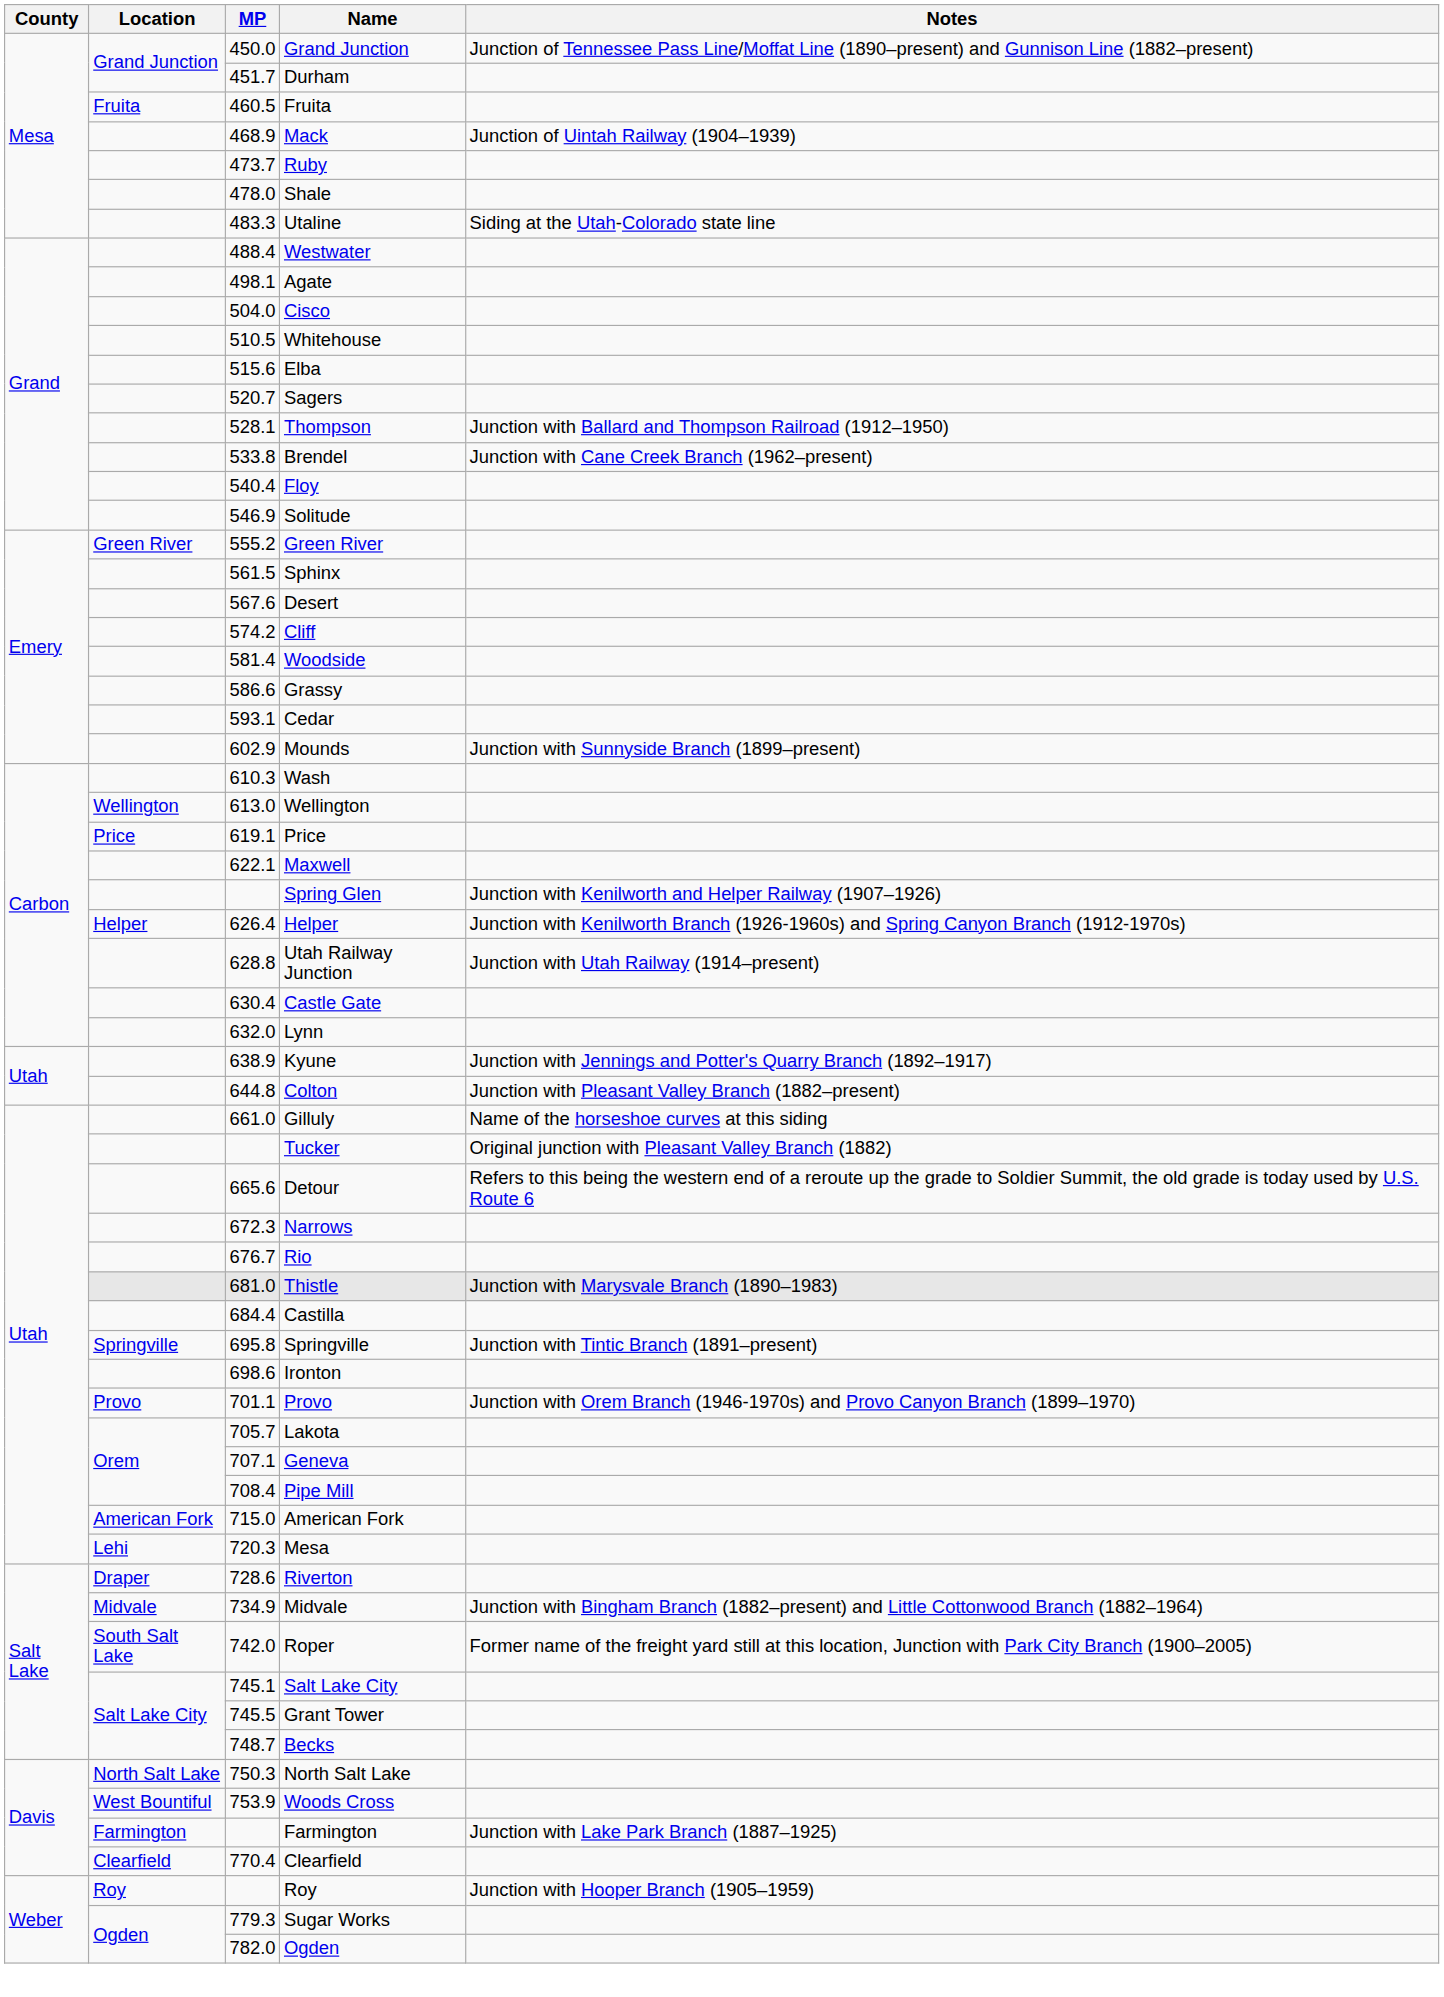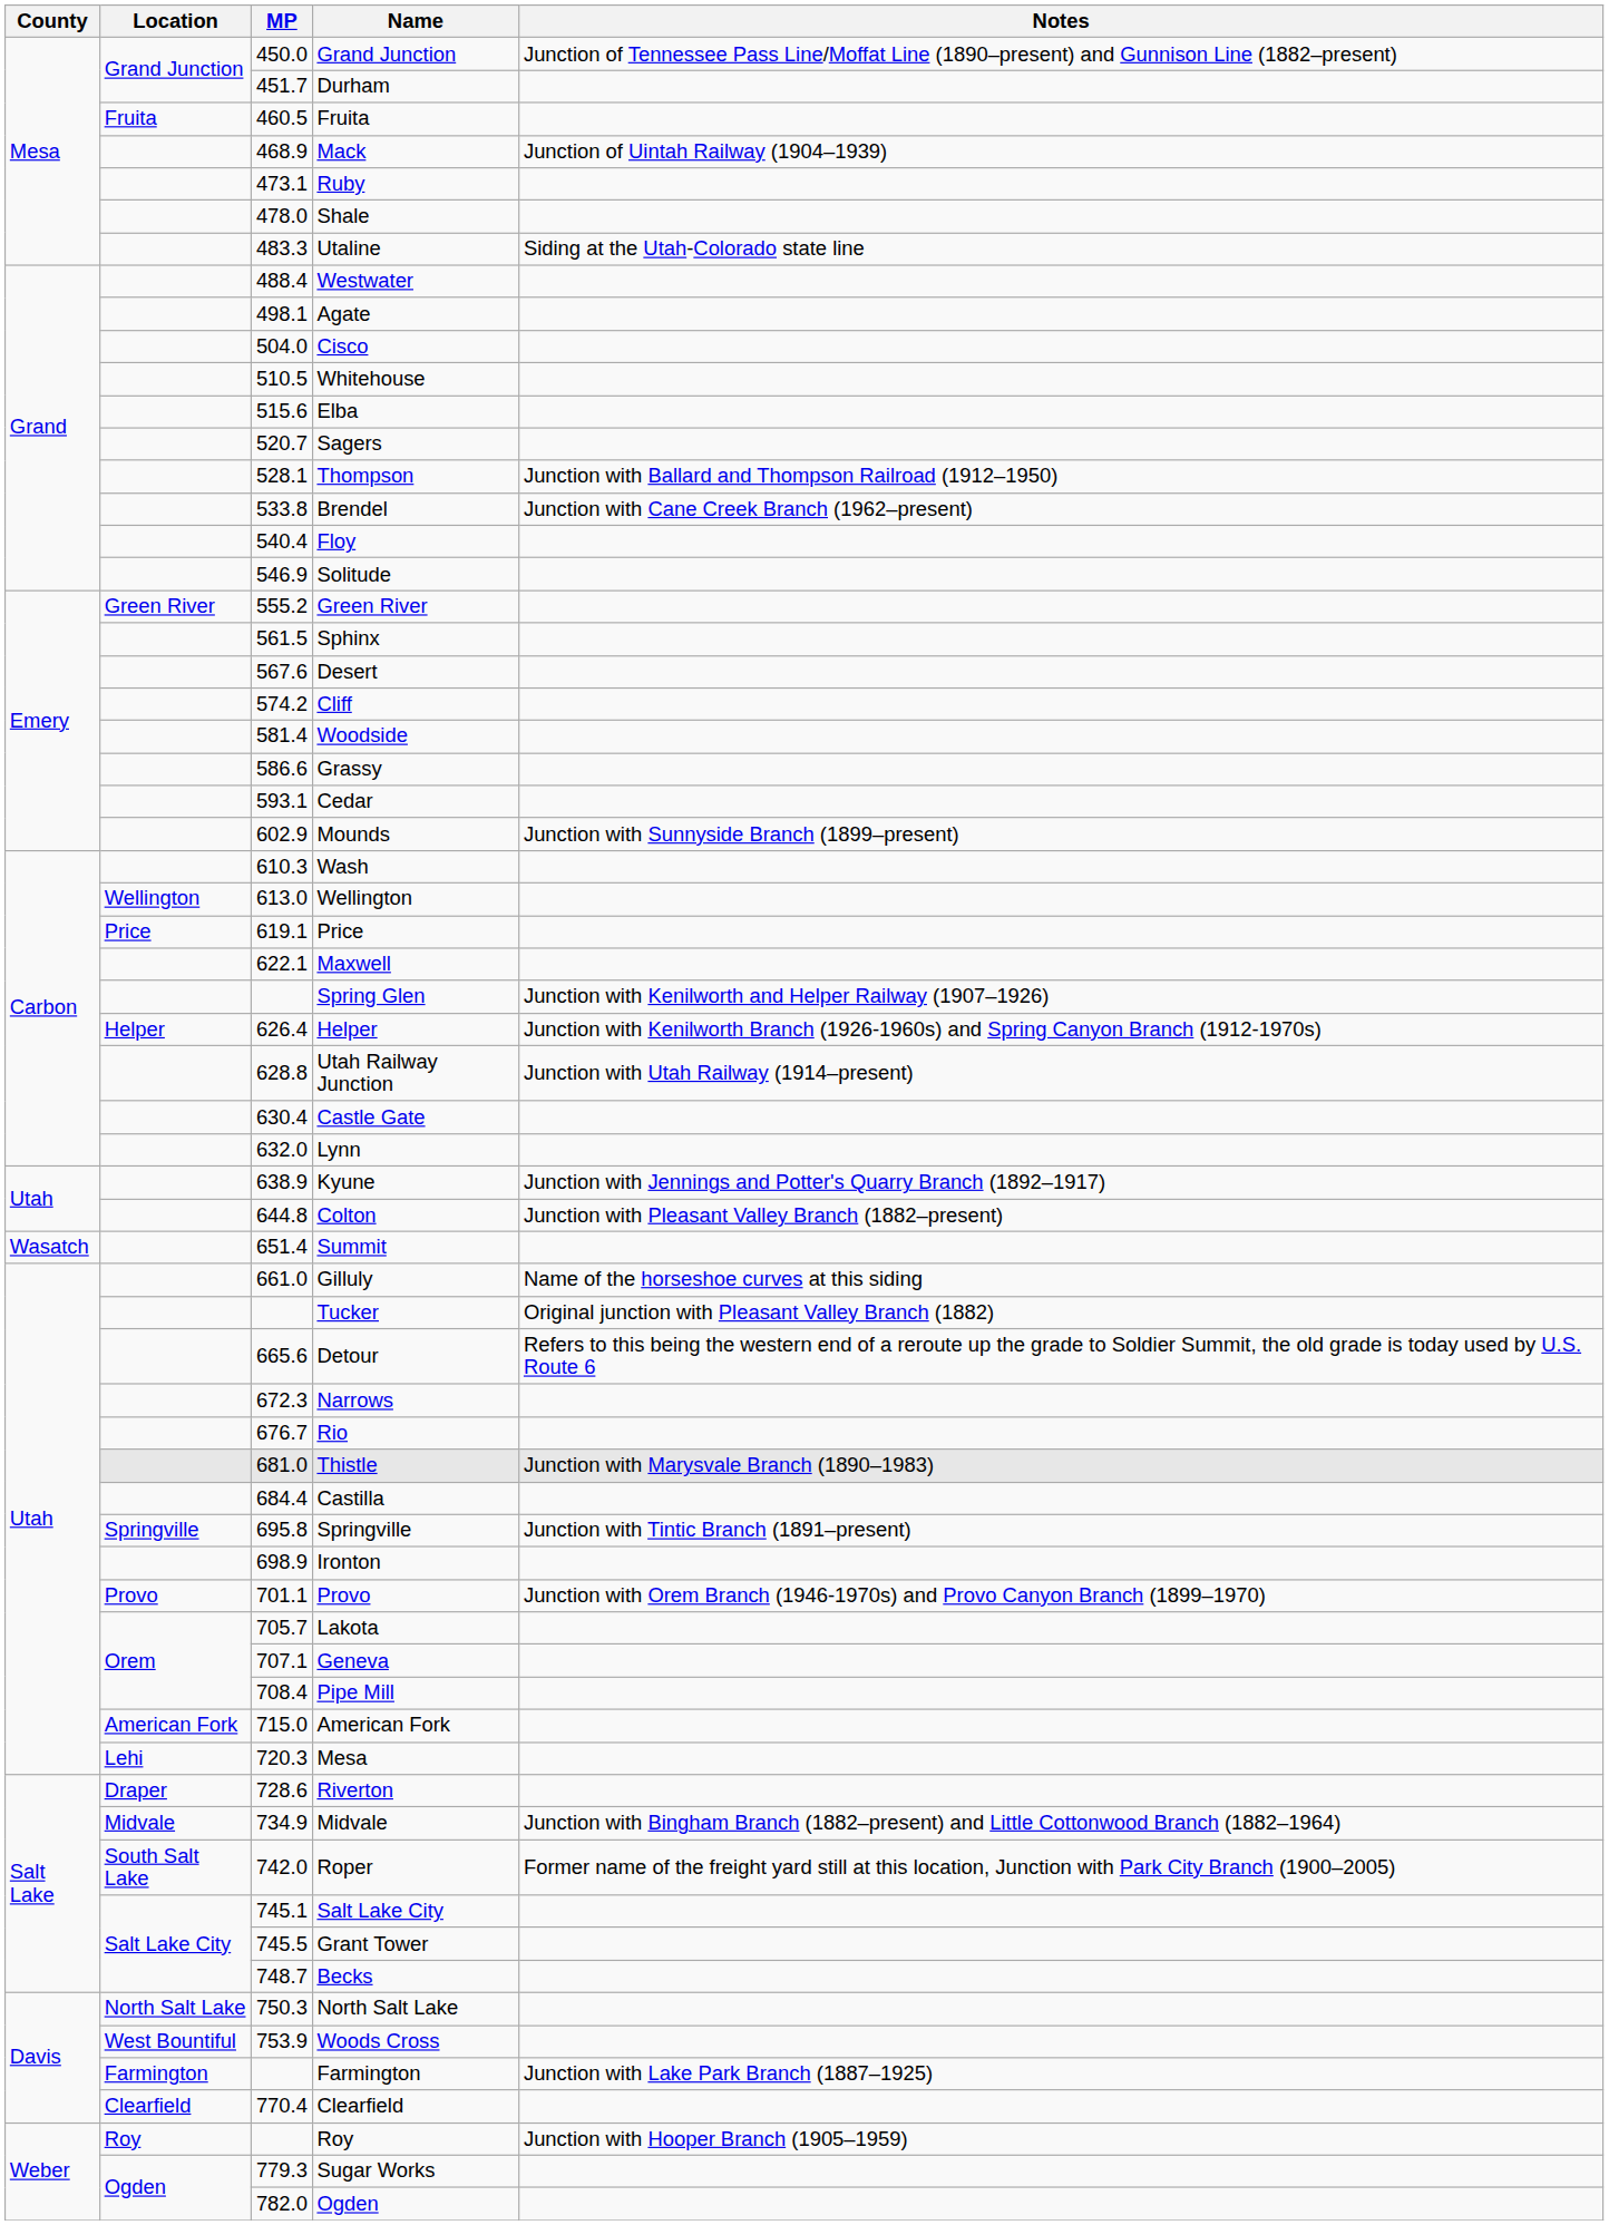Ruby | MP: 473.7 -> 473.1
+ row: Wasatch | 651.4 | Summit
Ironton | MP: 698.6 -> 698.9
